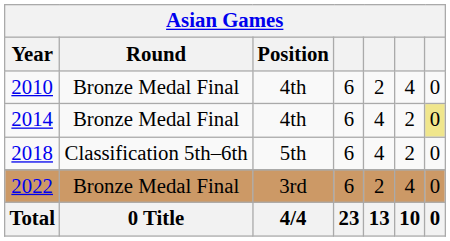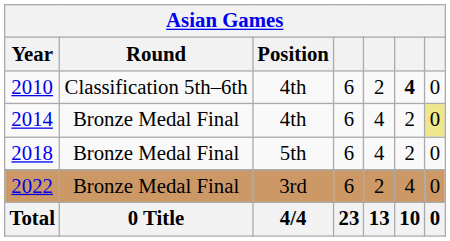2010 | Round: Bronze Medal Final -> Classification 5th–6th
2010 | column 6: normal -> bold
2018 | Round: Classification 5th–6th -> Bronze Medal Final
